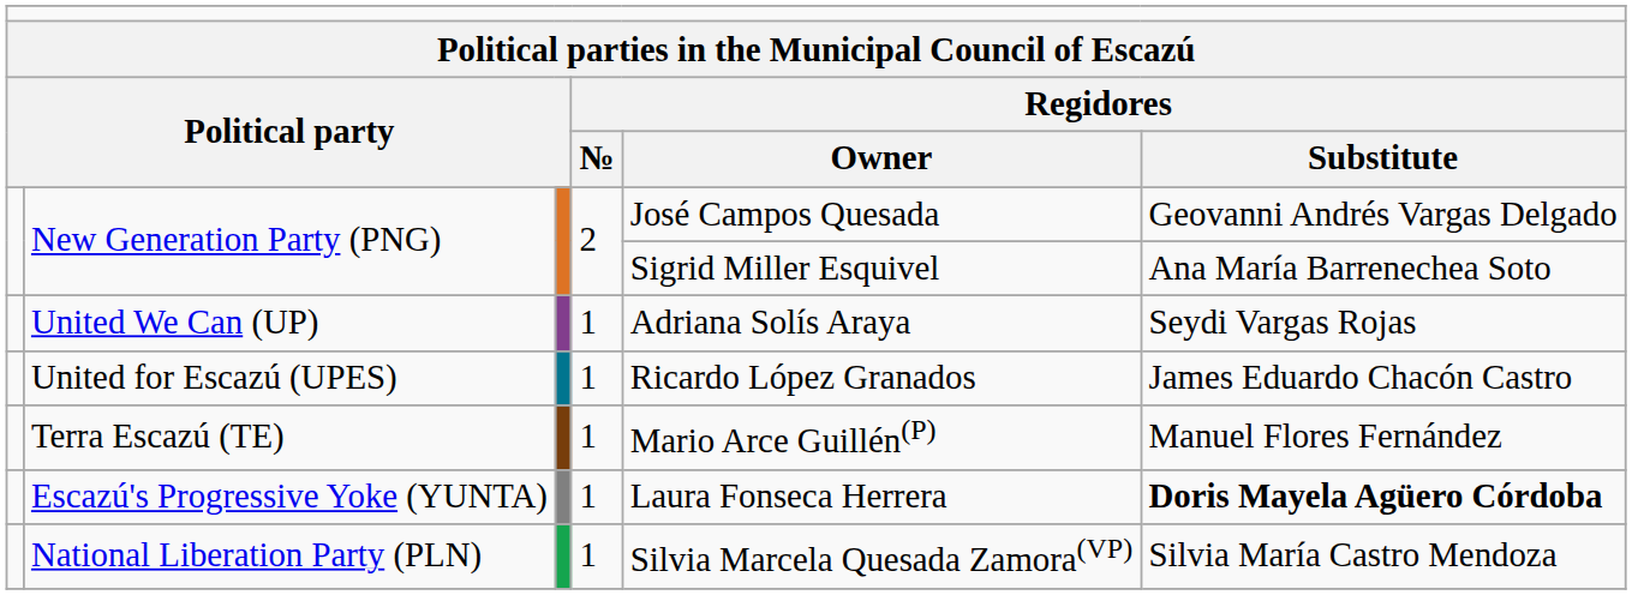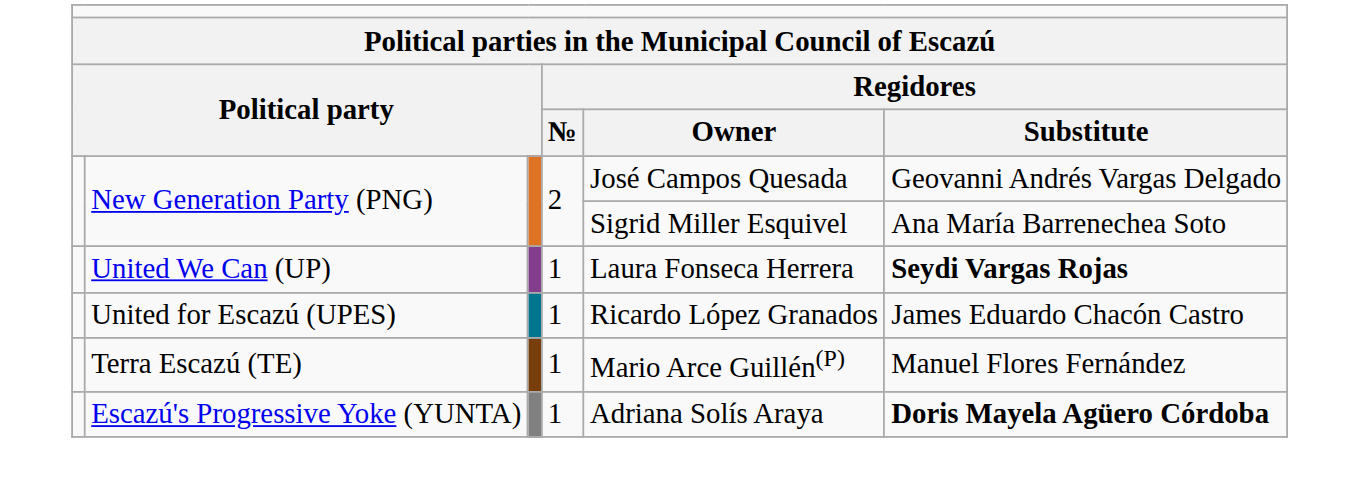United We Can (UP) | column 5: Adriana Solís Araya -> Laura Fonseca Herrera
United We Can (UP) | column 6: normal -> bold
Escazú's Progressive Yoke (YUNTA) | column 5: Laura Fonseca Herrera -> Adriana Solís Araya
- row: National Liberation Party (PLN) | 1 | Silvia Marcela Quesada Zamora(VP) | Silvia María Castro Mendoza
